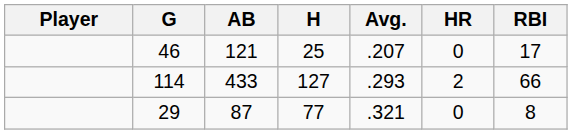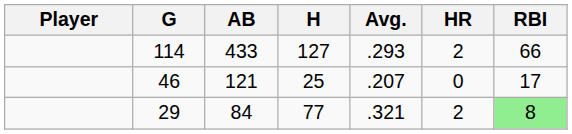rows swapped: 114 <-> 46
29 | AB: 87 -> 84
29 | HR: 0 -> 2
29 | RBI: no background -> lightgreen background
